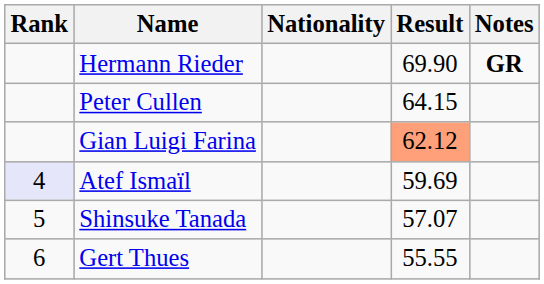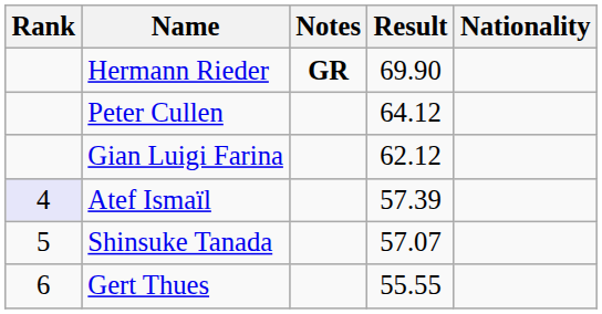columns swapped: Nationality <-> Notes
Peter Cullen | Result: 64.15 -> 64.12
Gian Luigi Farina | Result: lightsalmon background -> no background
Atef Ismaïl | Result: 59.69 -> 57.39
